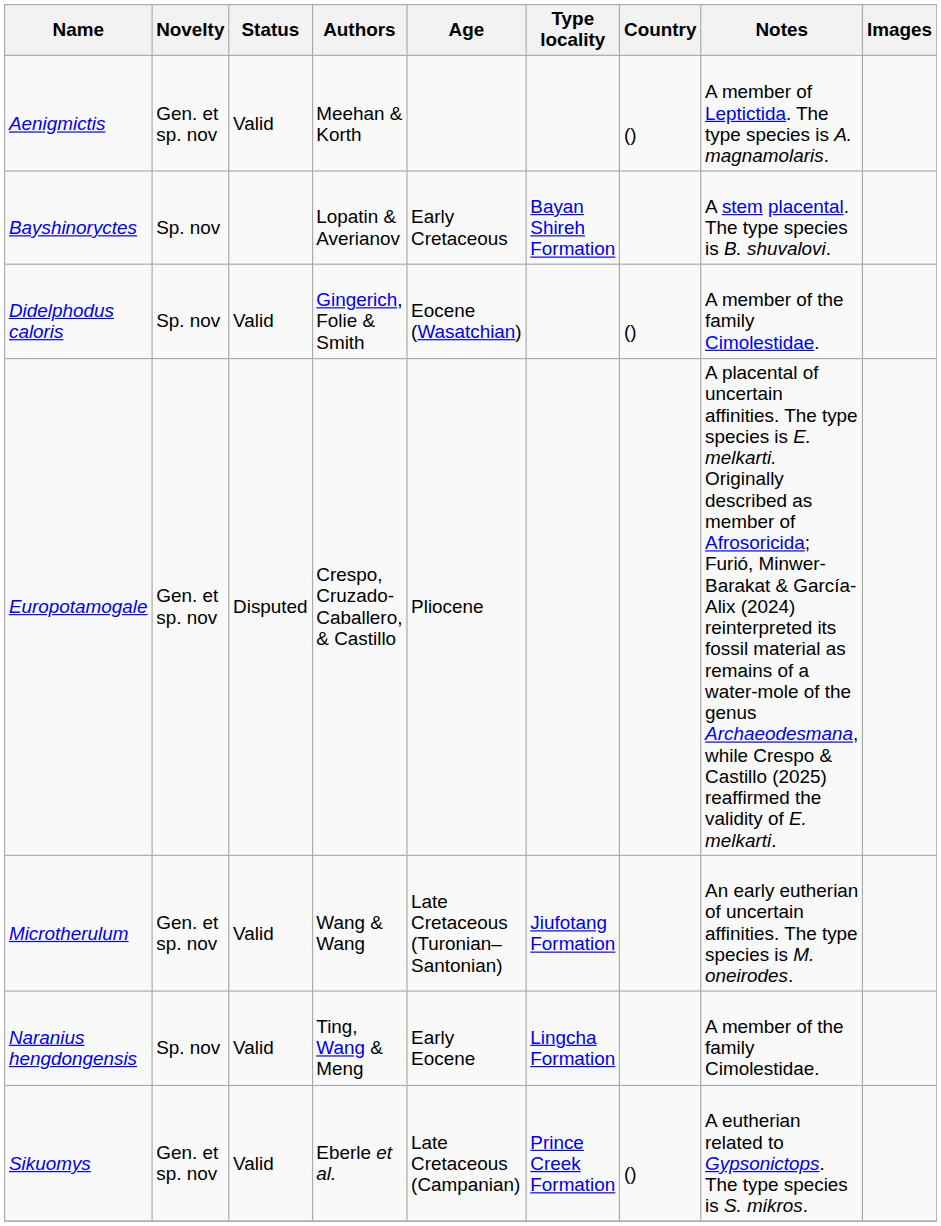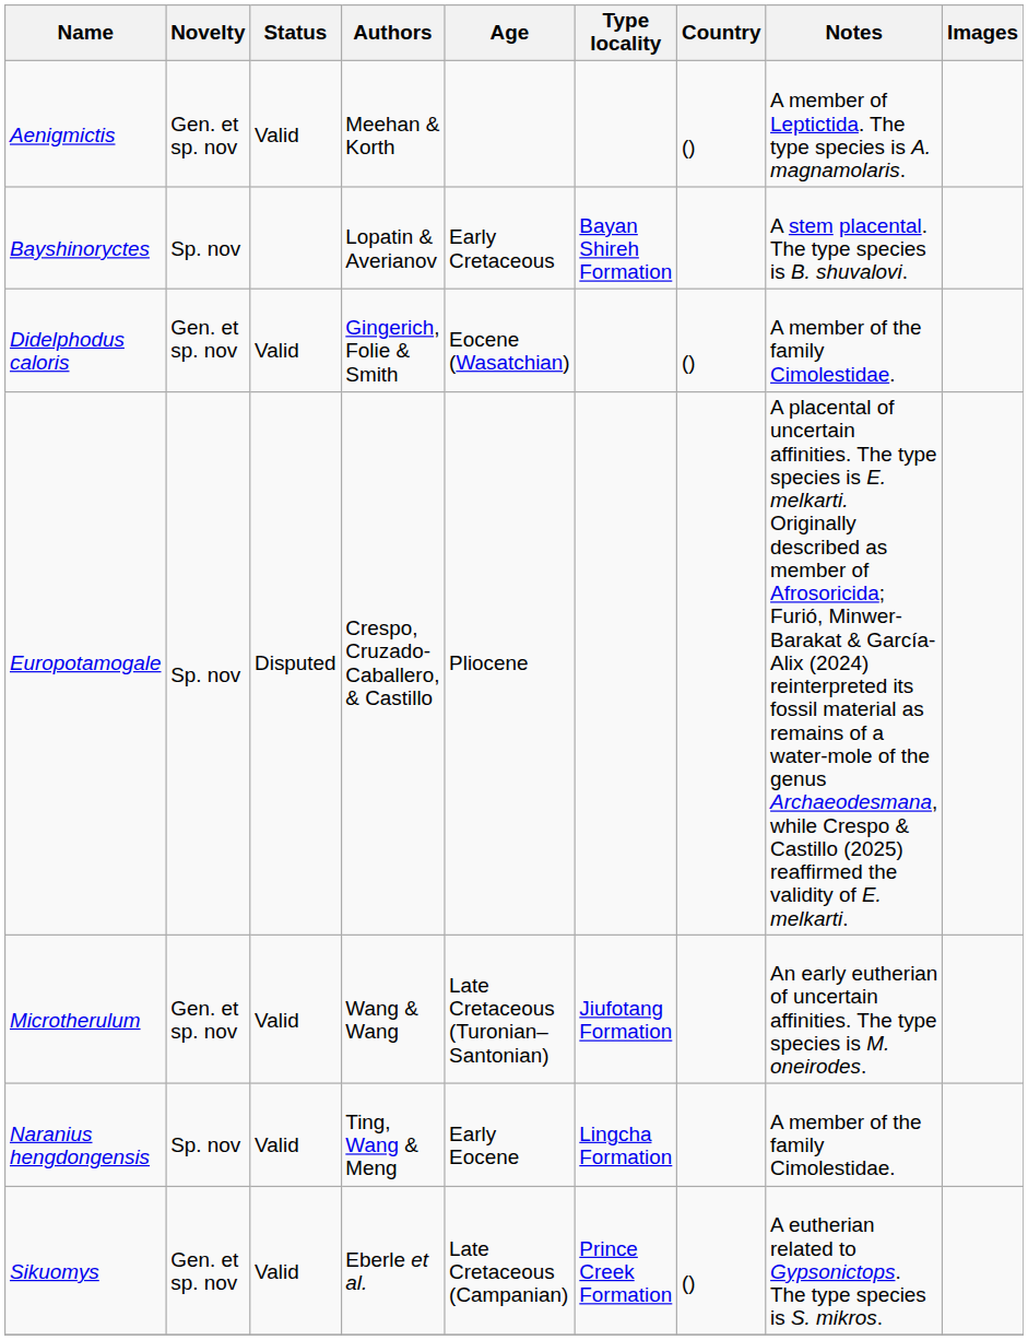Didelphodus caloris | Novelty: Sp. nov -> Gen. et sp. nov
Europotamogale | Novelty: Gen. et sp. nov -> Sp. nov
